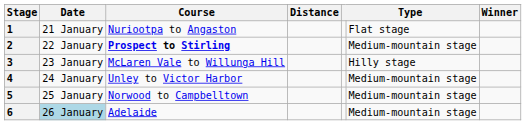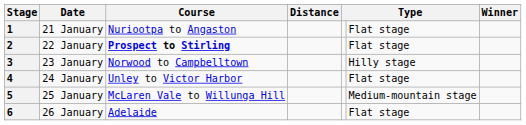2 | column 6: Medium-mountain stage -> Flat stage
3 | Course: McLaren Vale to Willunga Hill -> Norwood to Campbelltown
4 | column 6: Medium-mountain stage -> Flat stage
5 | Course: Norwood to Campbelltown -> McLaren Vale to Willunga Hill
6 | Date: lightblue background -> no background
6 | column 6: Medium-mountain stage -> Flat stage
